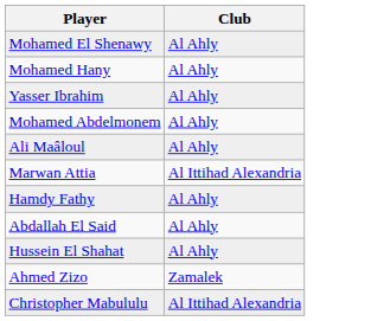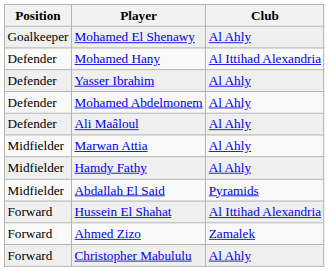+ column: Position | Goalkeeper | Defender | Defender | Defender | Defender | Midfielder | Midfielder | Midfielder | Forward | Forward | Forward
Mohamed Hany | Club: Al Ahly -> Al Ittihad Alexandria
Marwan Attia | Club: Al Ittihad Alexandria -> Al Ahly
Abdallah El Said | Club: Al Ahly -> Pyramids
Hussein El Shahat | Club: Al Ahly -> Al Ittihad Alexandria
Christopher Mabululu | Club: Al Ittihad Alexandria -> Al Ahly
